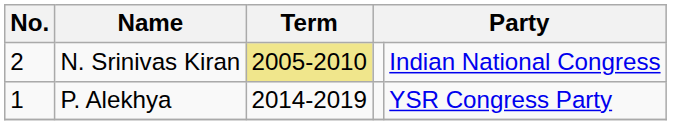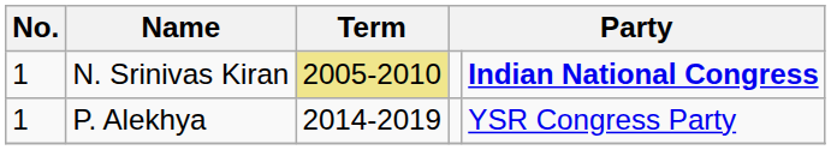N. Srinivas Kiran | No.: 2 -> 1
N. Srinivas Kiran | column 5: normal -> bold
